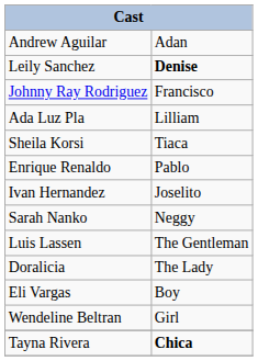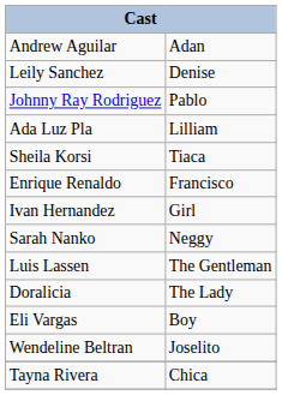Leily Sanchez | column 2: bold -> normal
Johnny Ray Rodriguez | column 2: Francisco -> Pablo
Enrique Renaldo | column 2: Pablo -> Francisco
Ivan Hernandez | column 2: Joselito -> Girl
Wendeline Beltran | column 2: Girl -> Joselito
Tayna Rivera | column 2: bold -> normal
